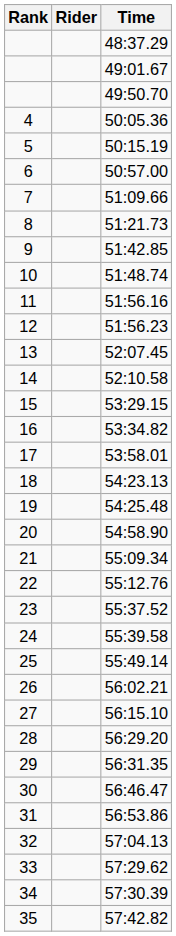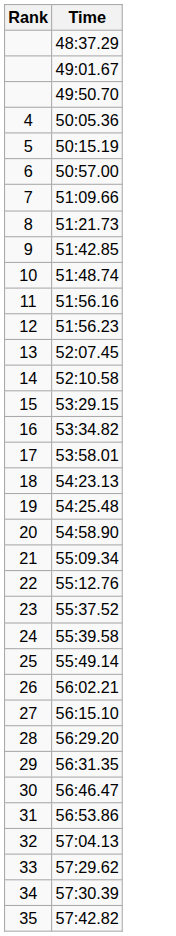- column: Rider
